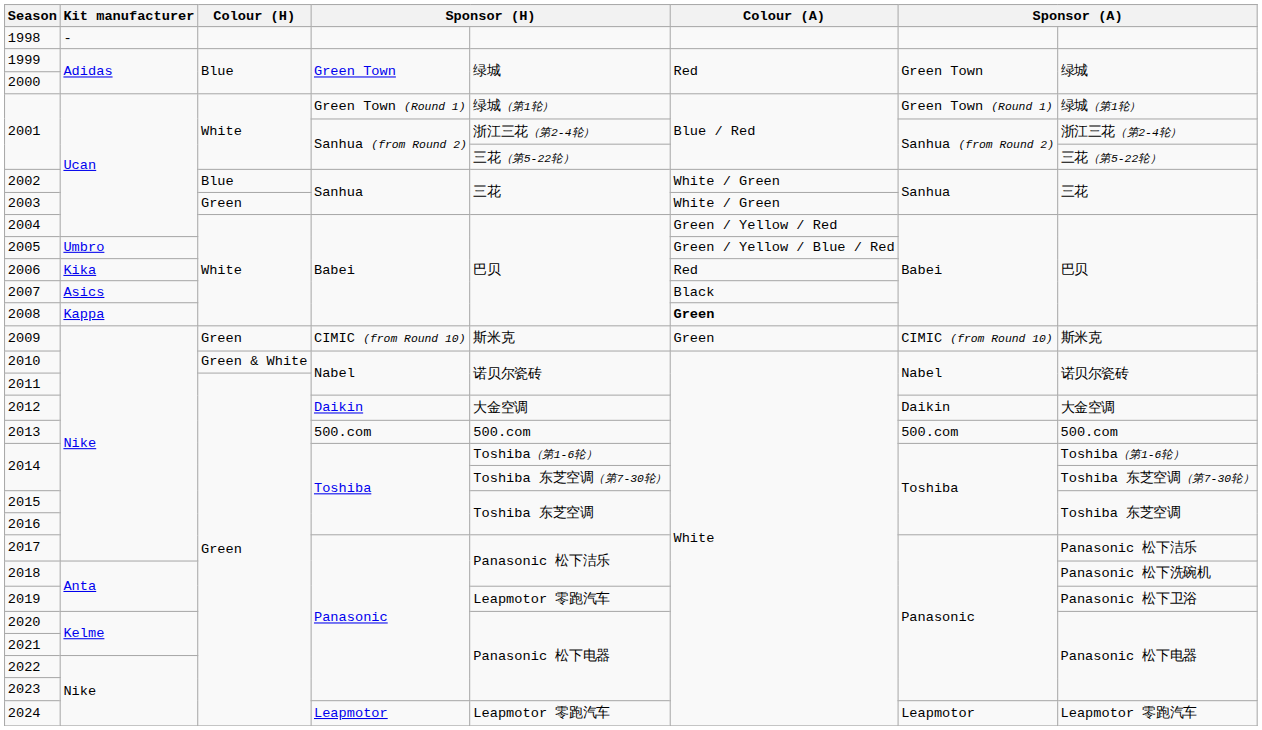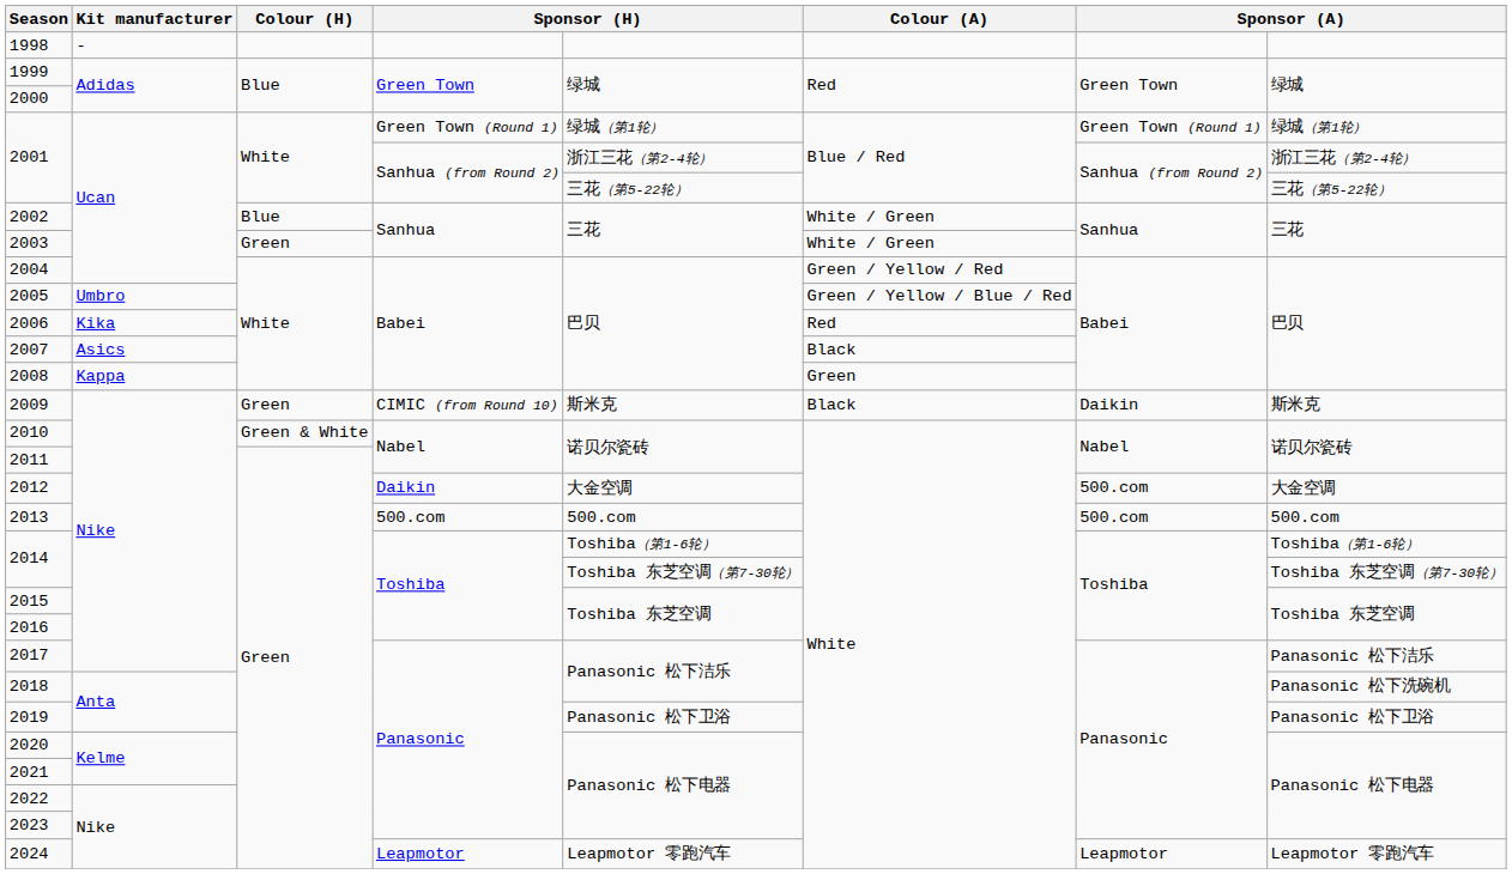2008 | Colour (A): bold -> normal
2009 | Colour (A): Green -> Black
2009 | column 7: CIMIC (from Round 10) -> Daikin
2012 | column 7: Daikin -> 500.com
2019 | column 5: Leapmotor 零跑汽车 -> Panasonic 松下卫浴
